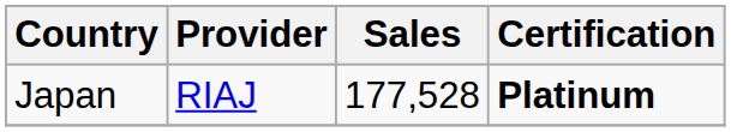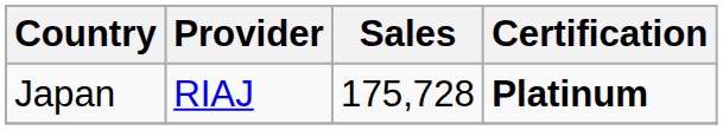Japan | Sales: 177,528 -> 175,728
